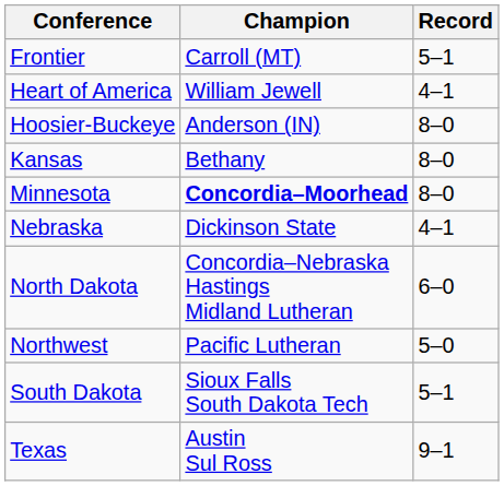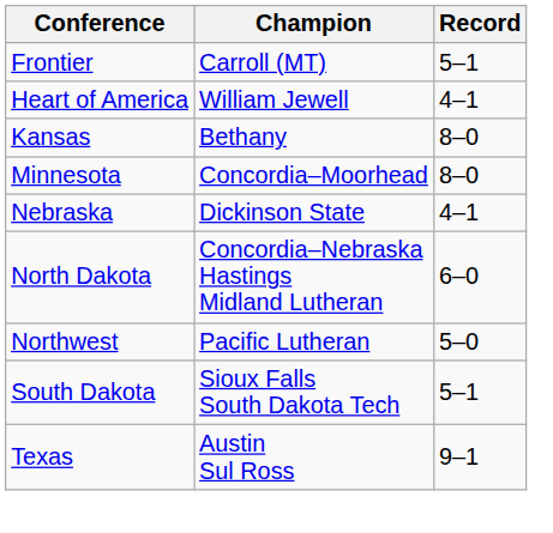- row: Hoosier-Buckeye | Anderson (IN) | 8–0
Minnesota | Champion: bold -> normal
